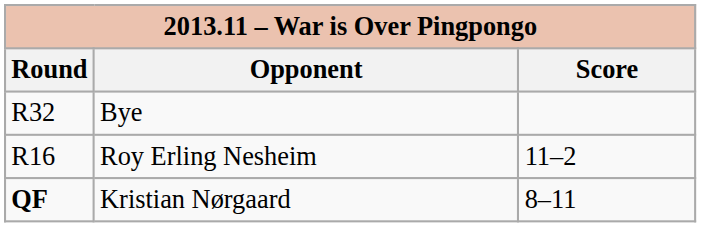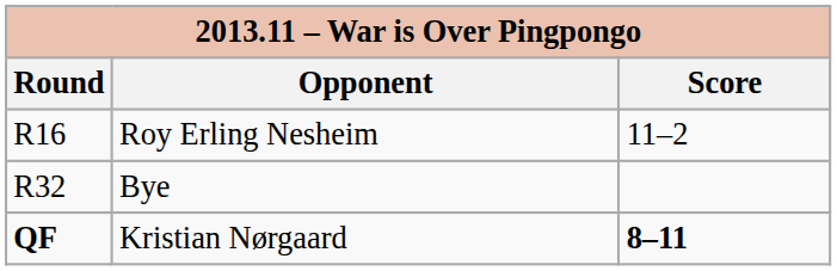rows swapped: Bye <-> Roy Erling Nesheim
Kristian Nørgaard | Score: normal -> bold
